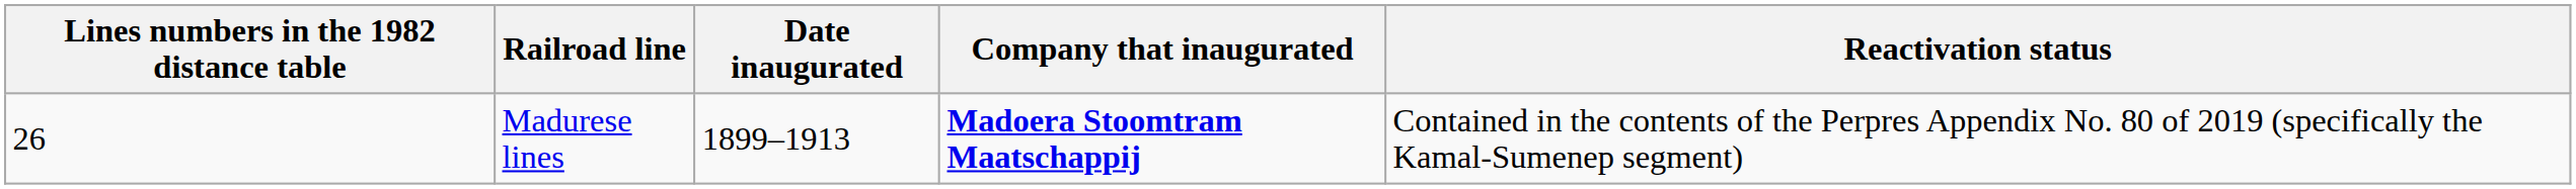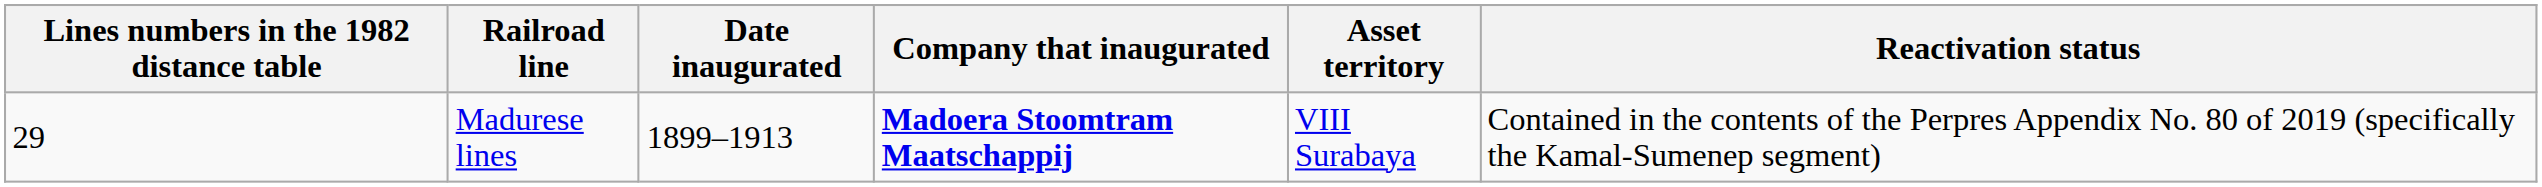+ column: Asset territory | VIII Surabaya
Madurese lines | Lines numbers in the 1982 distance table: 26 -> 29
